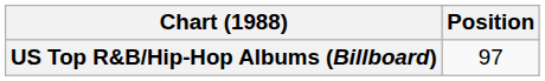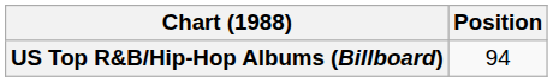US Top R&B/Hip-Hop Albums (Billboard) | Position: 97 -> 94
